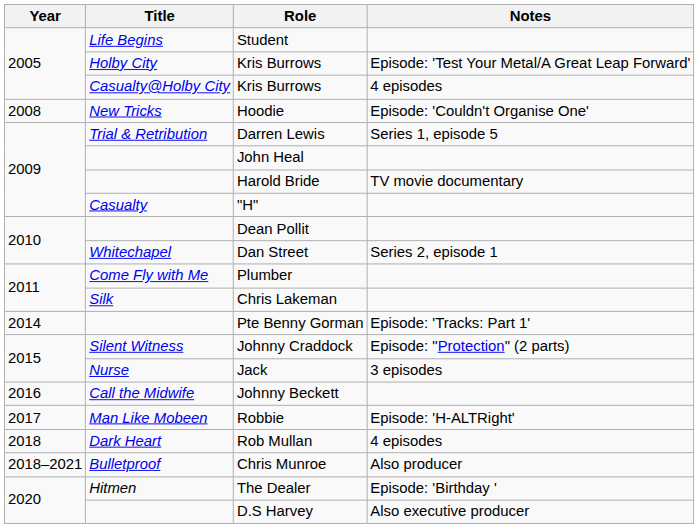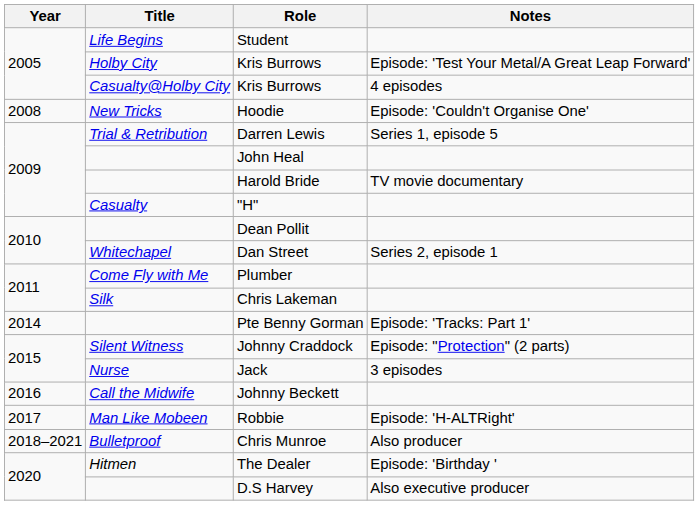- row: 2018 | Dark Heart | Rob Mullan | 4 episodes
